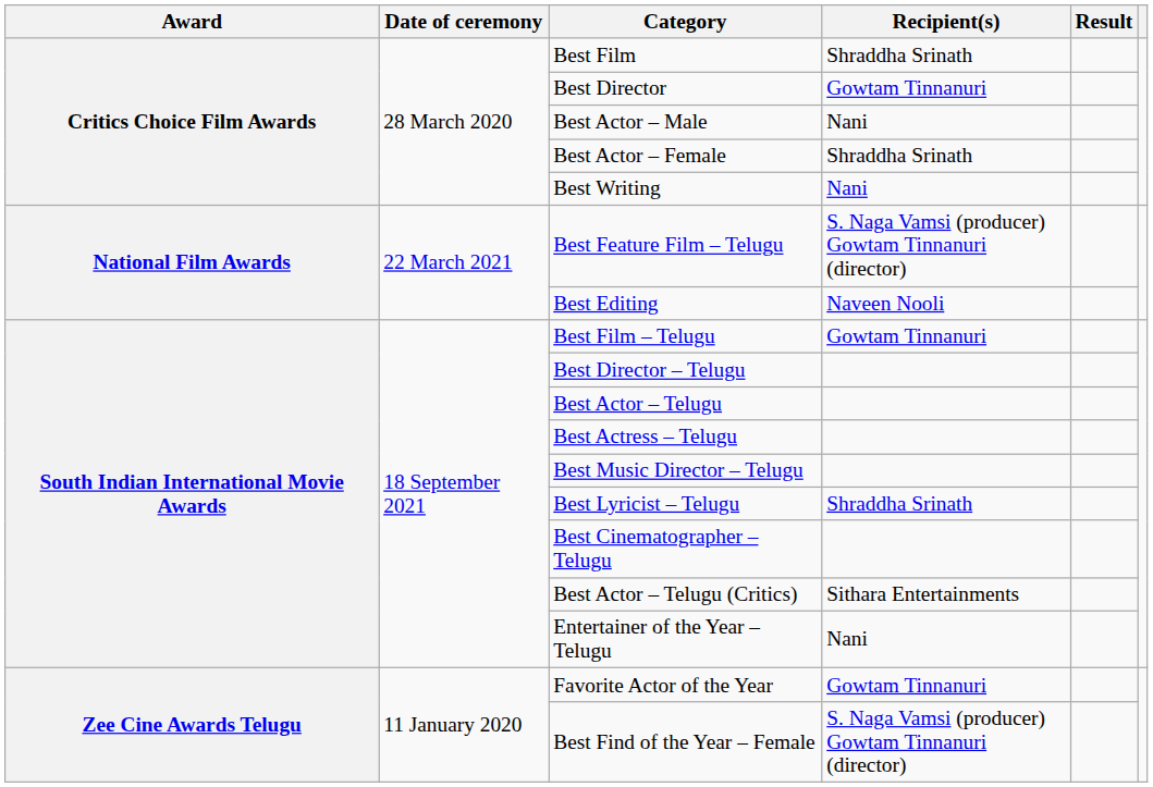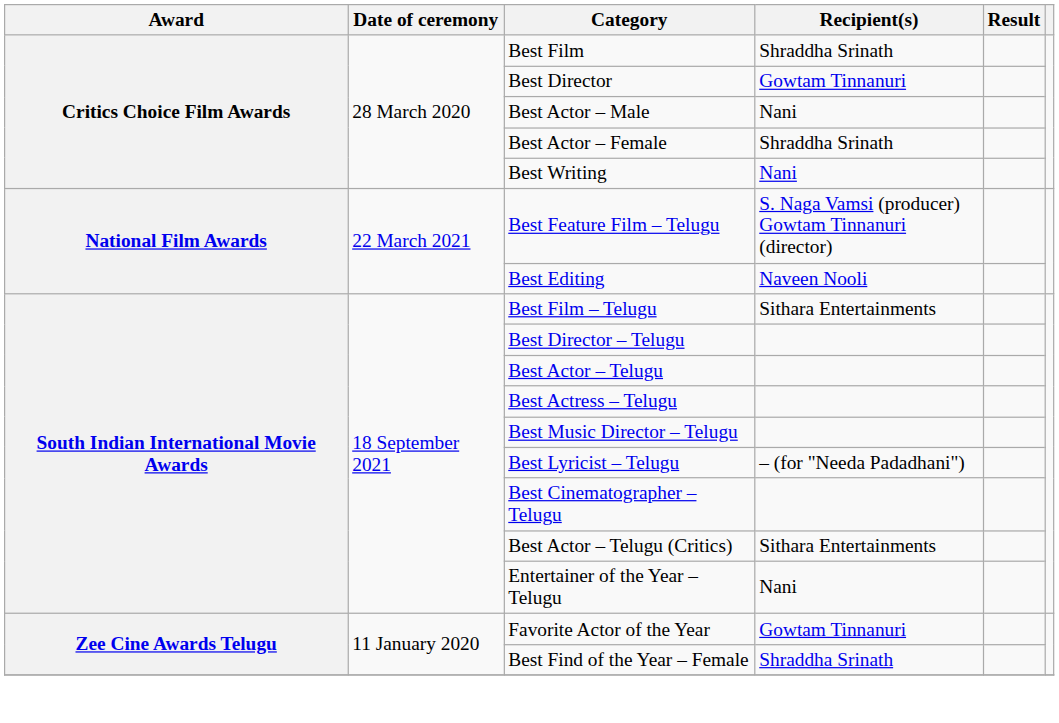Best Film – Telugu | Recipient(s): Gowtam Tinnanuri -> Sithara Entertainments
Best Lyricist – Telugu | Recipient(s): Shraddha Srinath -> – (for "Needa Padadhani")
Best Find of the Year – Female | Recipient(s): S. Naga Vamsi (producer) Gowtam Tinnanuri (director) -> Shraddha Srinath
